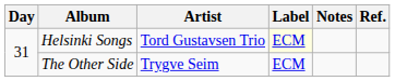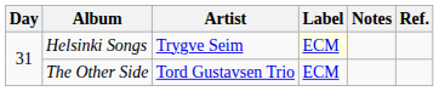Helsinki Songs | Artist: Tord Gustavsen Trio -> Trygve Seim
The Other Side | Artist: Trygve Seim -> Tord Gustavsen Trio
